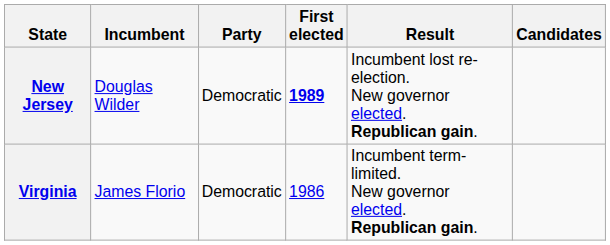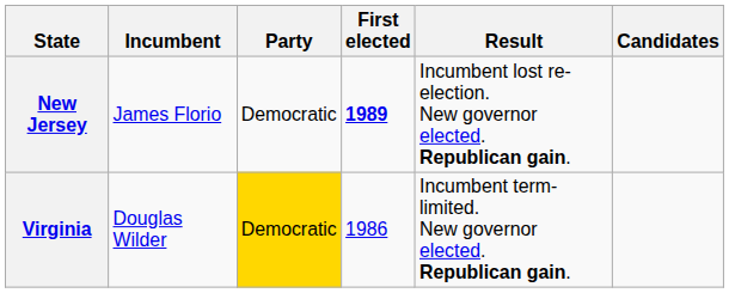New Jersey | Incumbent: Douglas Wilder -> James Florio
Virginia | Incumbent: James Florio -> Douglas Wilder
Virginia | Party: no background -> gold background
